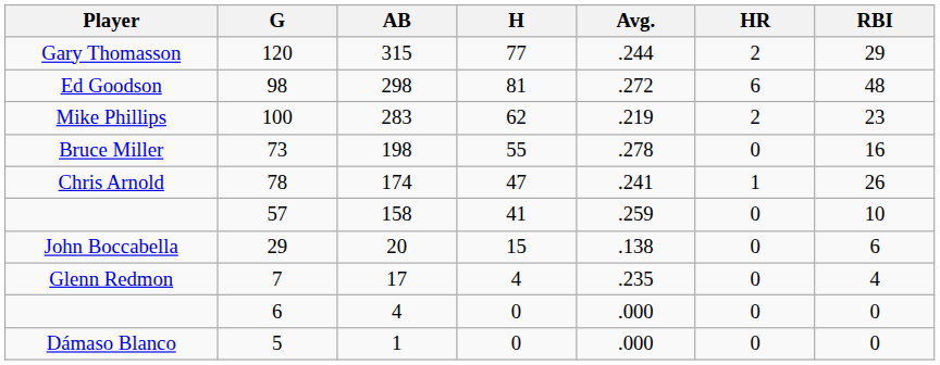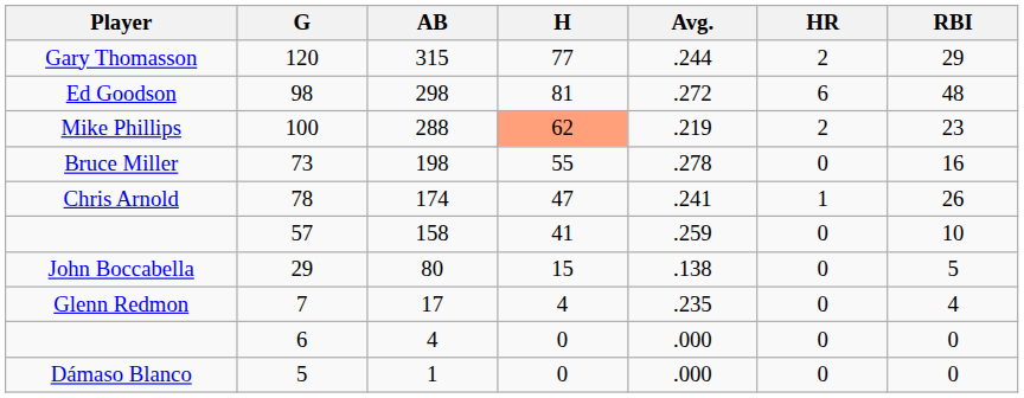Mike Phillips | AB: 283 -> 288
Mike Phillips | H: no background -> lightsalmon background
John Boccabella | AB: 20 -> 80
John Boccabella | RBI: 6 -> 5
